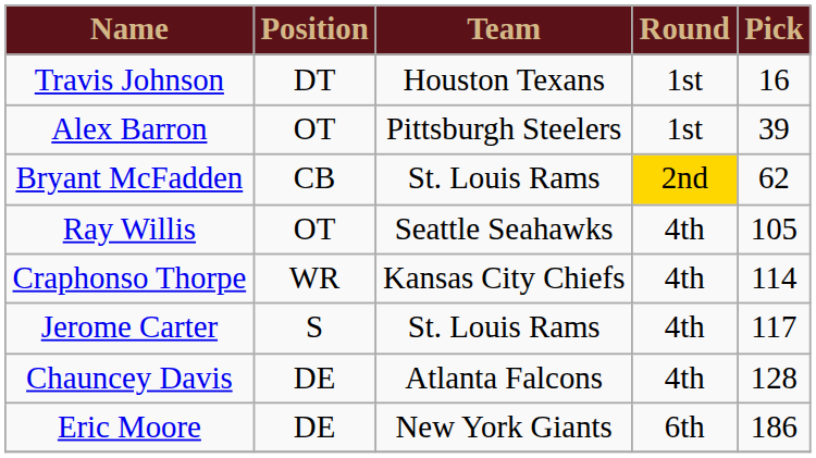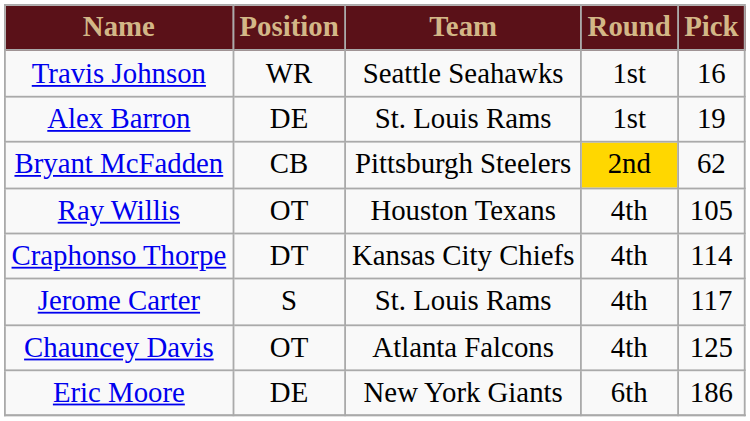Travis Johnson | Position: DT -> WR
Travis Johnson | Team: Houston Texans -> Seattle Seahawks
Alex Barron | Position: OT -> DE
Alex Barron | Team: Pittsburgh Steelers -> St. Louis Rams
Alex Barron | Pick: 39 -> 19
Bryant McFadden | Team: St. Louis Rams -> Pittsburgh Steelers
Ray Willis | Team: Seattle Seahawks -> Houston Texans
Craphonso Thorpe | Position: WR -> DT
Chauncey Davis | Position: DE -> OT
Chauncey Davis | Pick: 128 -> 125
